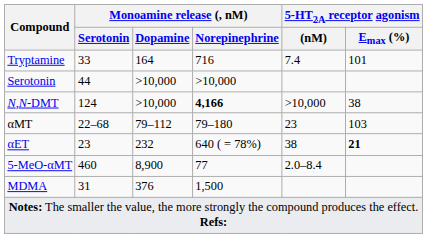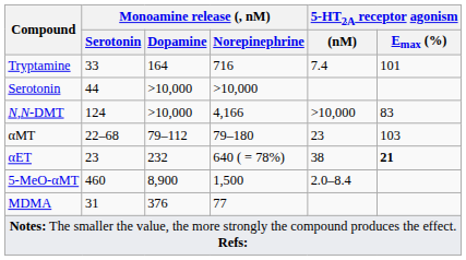N,N-DMT | Monoamine release (, nM) / Norepinephrine: bold -> normal
N,N-DMT | 5-HT2A receptor agonism / Emax (%): 38 -> 83
5-MeO-αMT | Monoamine release (, nM) / Norepinephrine: 77 -> 1,500
MDMA | Monoamine release (, nM) / Norepinephrine: 1,500 -> 77
